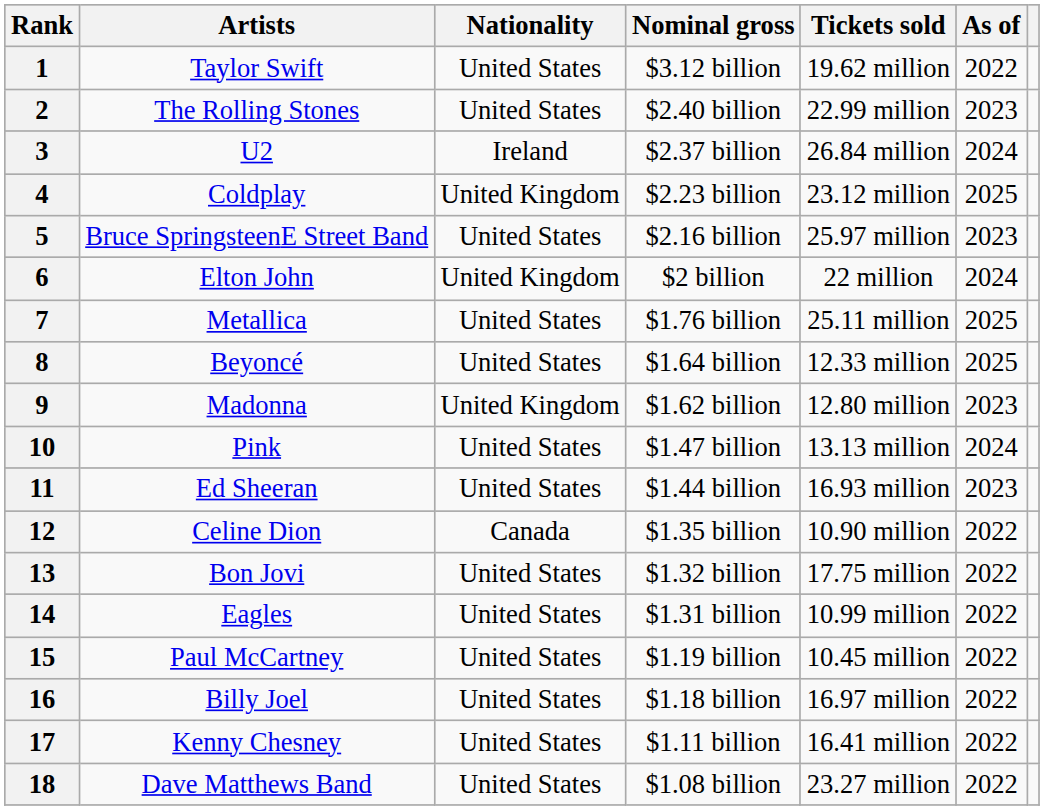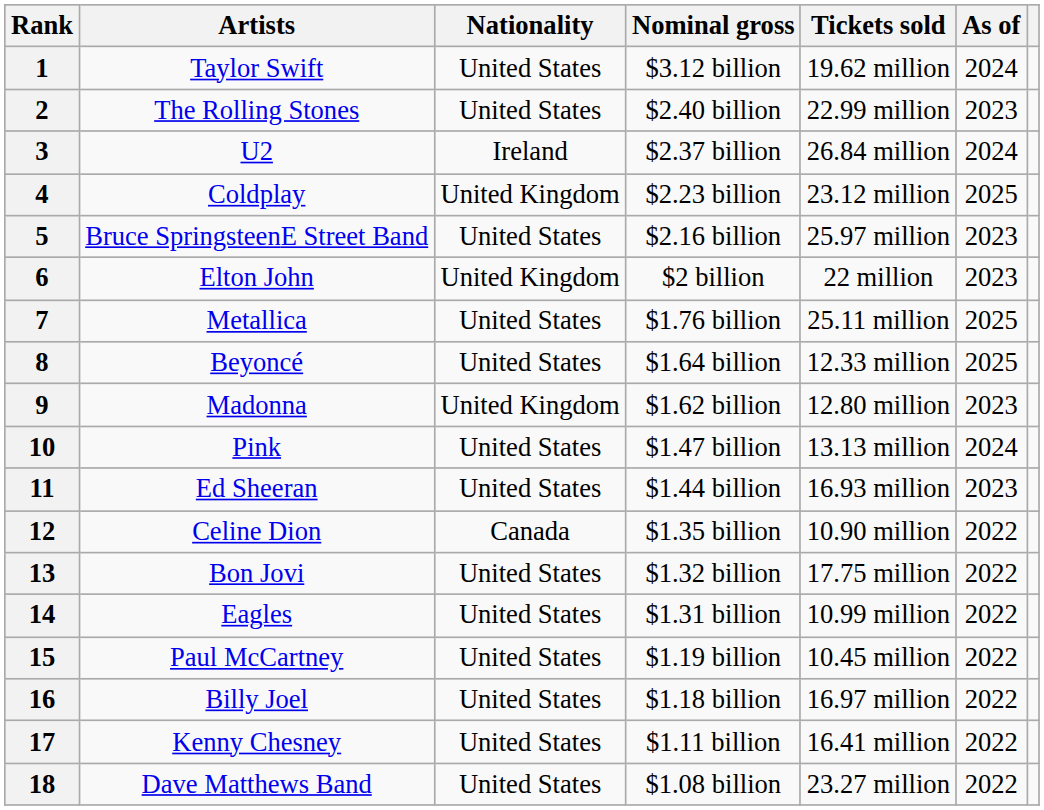1 | As of: 2022 -> 2024
6 | As of: 2024 -> 2023
